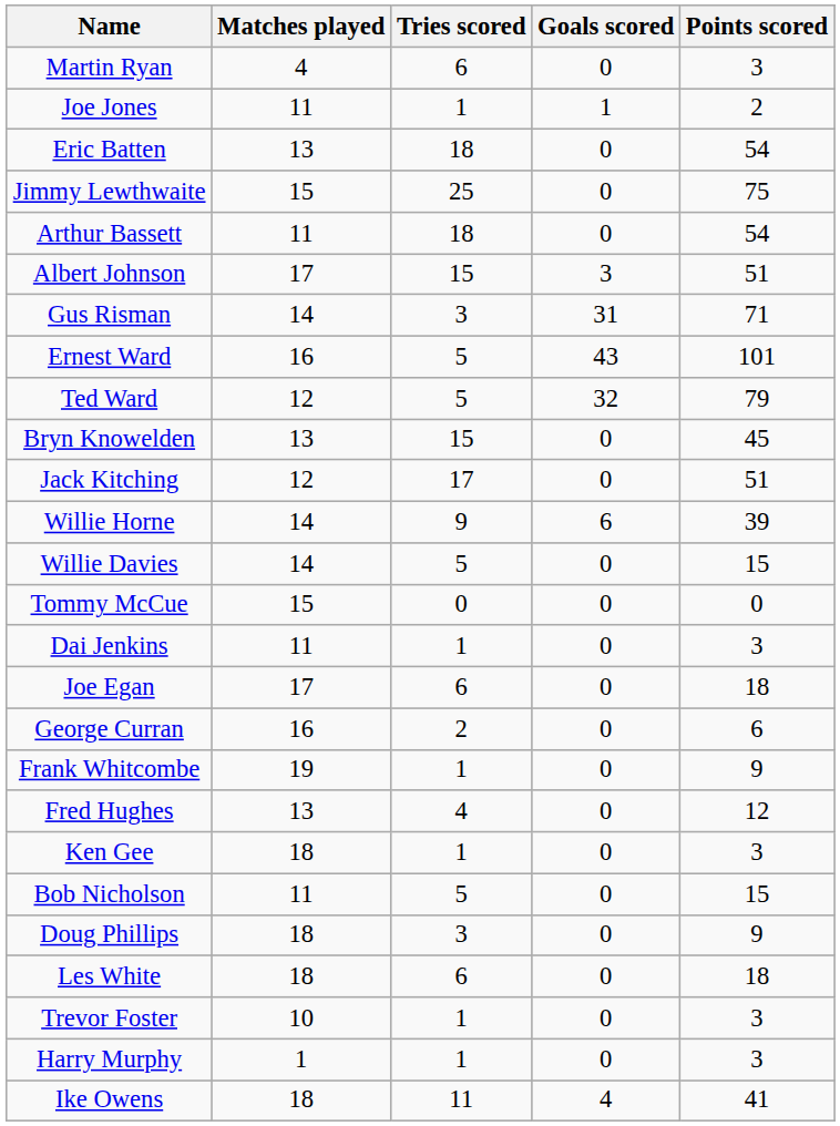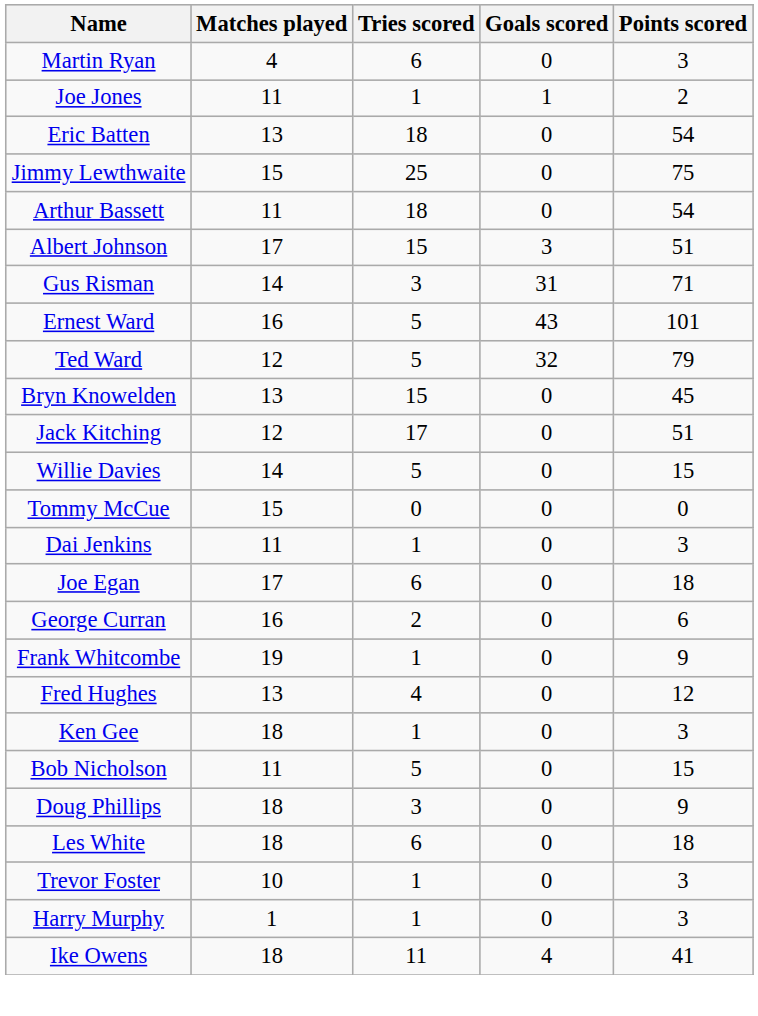- row: Willie Horne | 14 | 9 | 6 | 39
